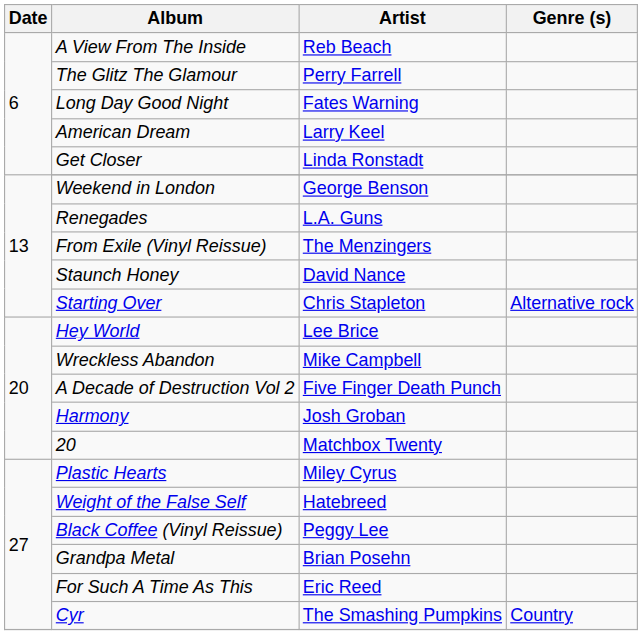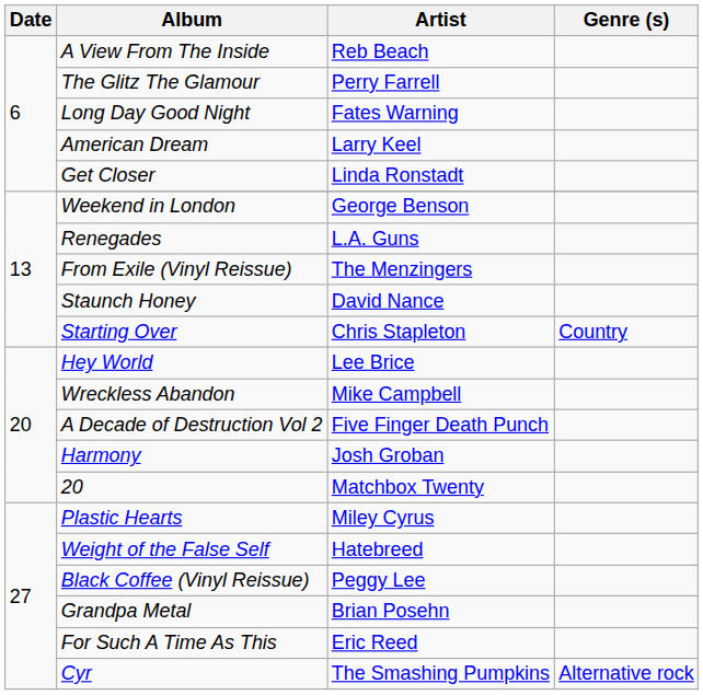Starting Over | Genre (s): Alternative rock -> Country
Cyr | Genre (s): Country -> Alternative rock
